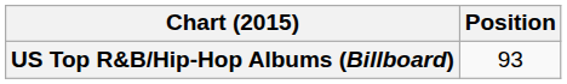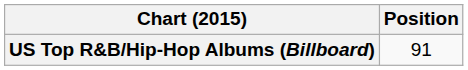US Top R&B/Hip-Hop Albums (Billboard) | Position: 93 -> 91
